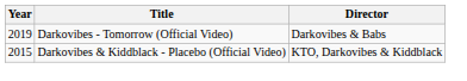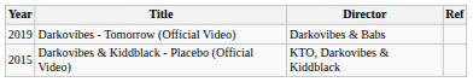+ column: Ref
